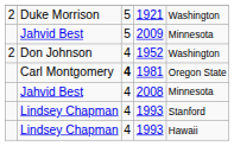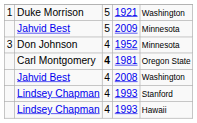1921 | column 1: 2 -> 1
1952 | column 1: 2 -> 3
1952 | column 5: Washington -> Minnesota
2008 | column 5: Minnesota -> Washington
